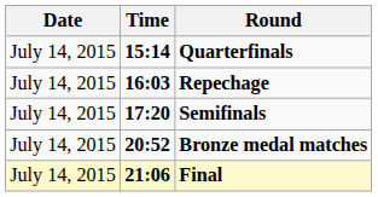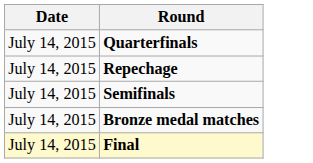- column: Time | 15:14 | 16:03 | 17:20 | 20:52 | 21:06
